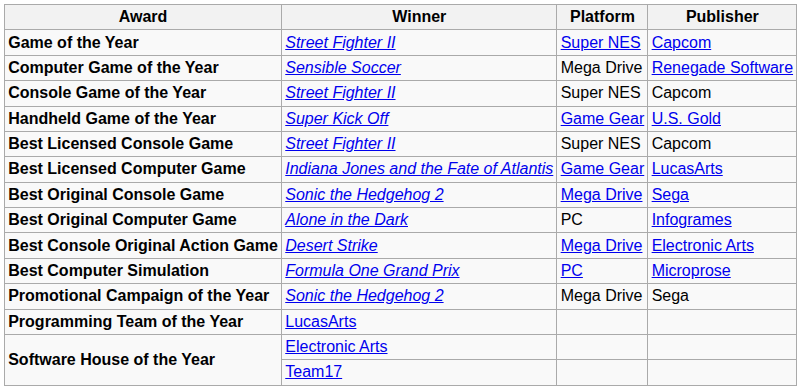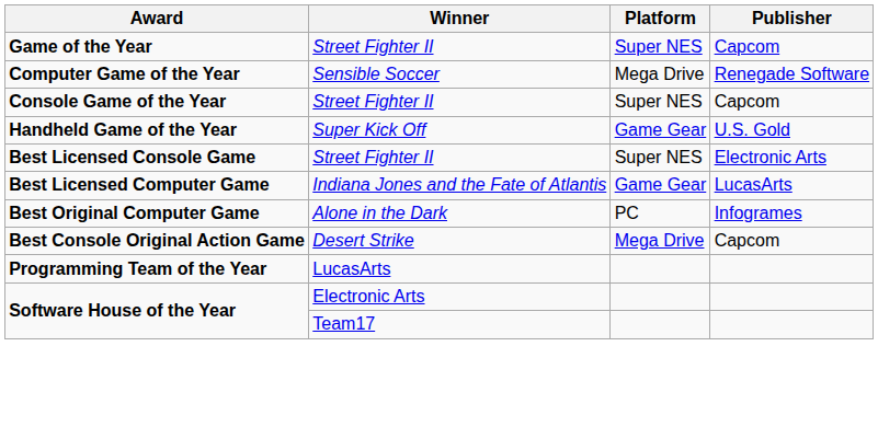Best Licensed Console Game | Publisher: Capcom -> Electronic Arts
- row: Best Original Console Game | Sonic the Hedgehog 2 | Mega Drive | Sega
Best Console Original Action Game | Publisher: Electronic Arts -> Capcom
- row: Best Computer Simulation | Formula One Grand Prix | PC | Microprose
- row: Promotional Campaign of the Year | Sonic the Hedgehog 2 | Mega Drive | Sega
